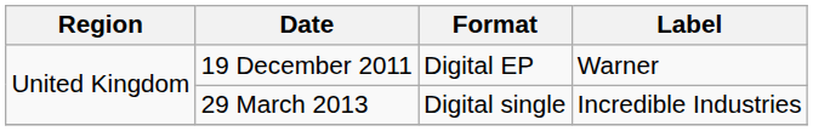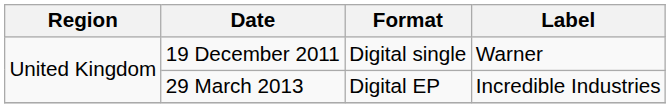19 December 2011 | Format: Digital EP -> Digital single
29 March 2013 | Format: Digital single -> Digital EP
